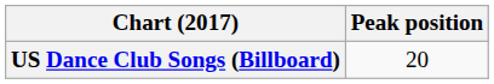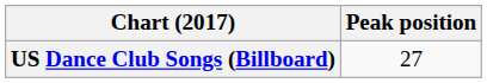US Dance Club Songs (Billboard) | Peak position: 20 -> 27
